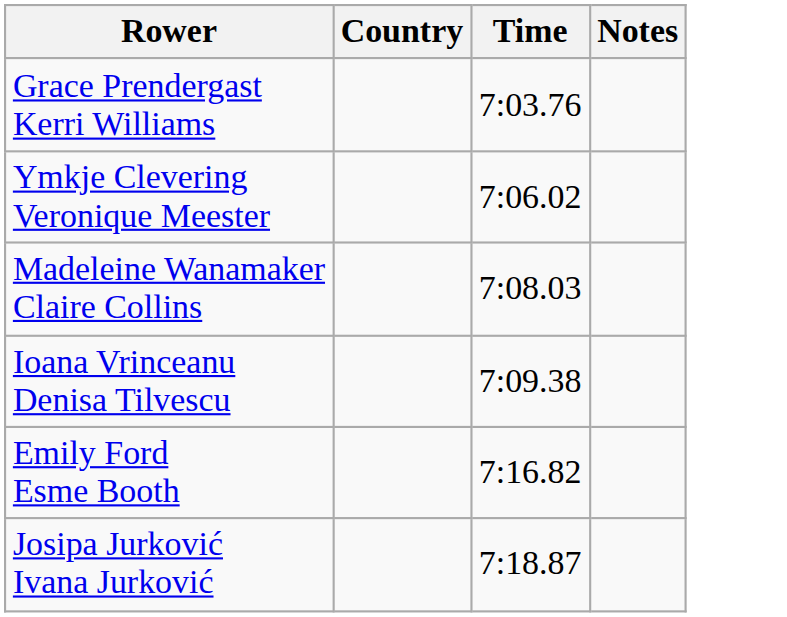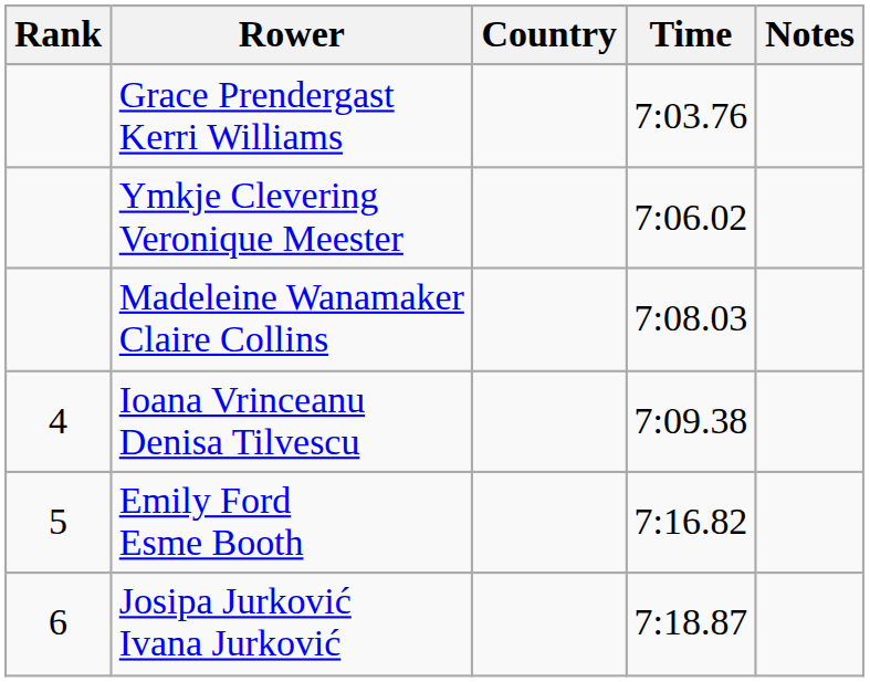+ column: Rank | 4 | 5 | 6
